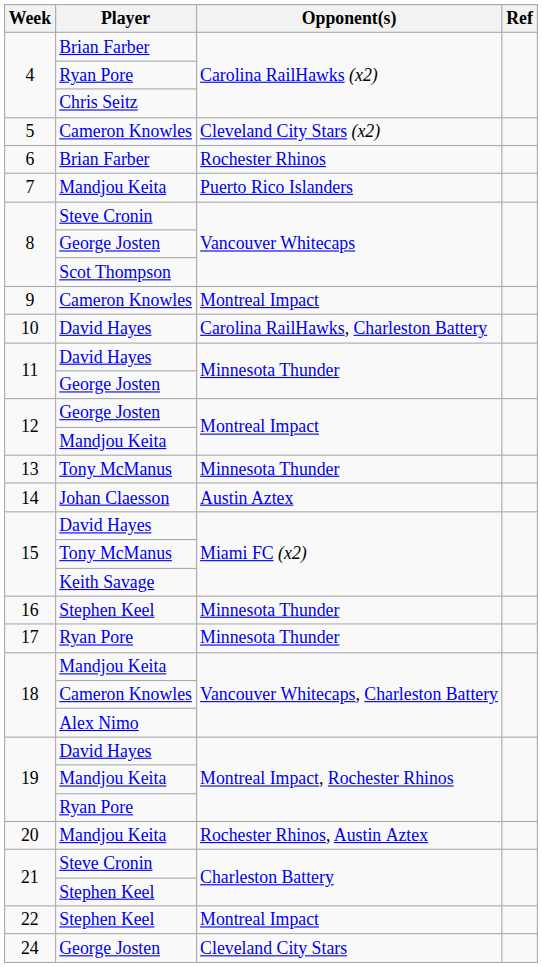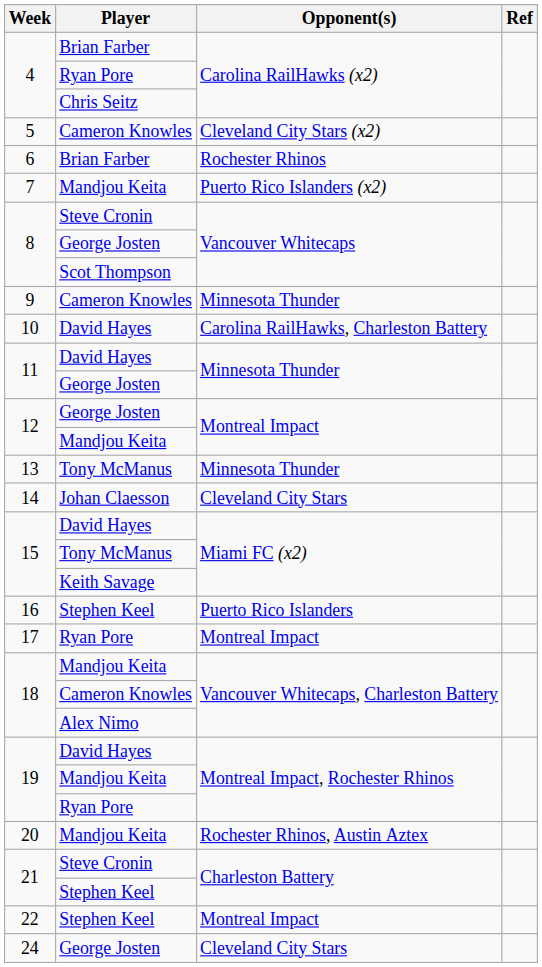7 | Opponent(s): Puerto Rico Islanders -> Puerto Rico Islanders (x2)
9 | Opponent(s): Montreal Impact -> Minnesota Thunder
14 | Opponent(s): Austin Aztex -> Cleveland City Stars
16 | Opponent(s): Minnesota Thunder -> Puerto Rico Islanders
17 | Opponent(s): Minnesota Thunder -> Montreal Impact
